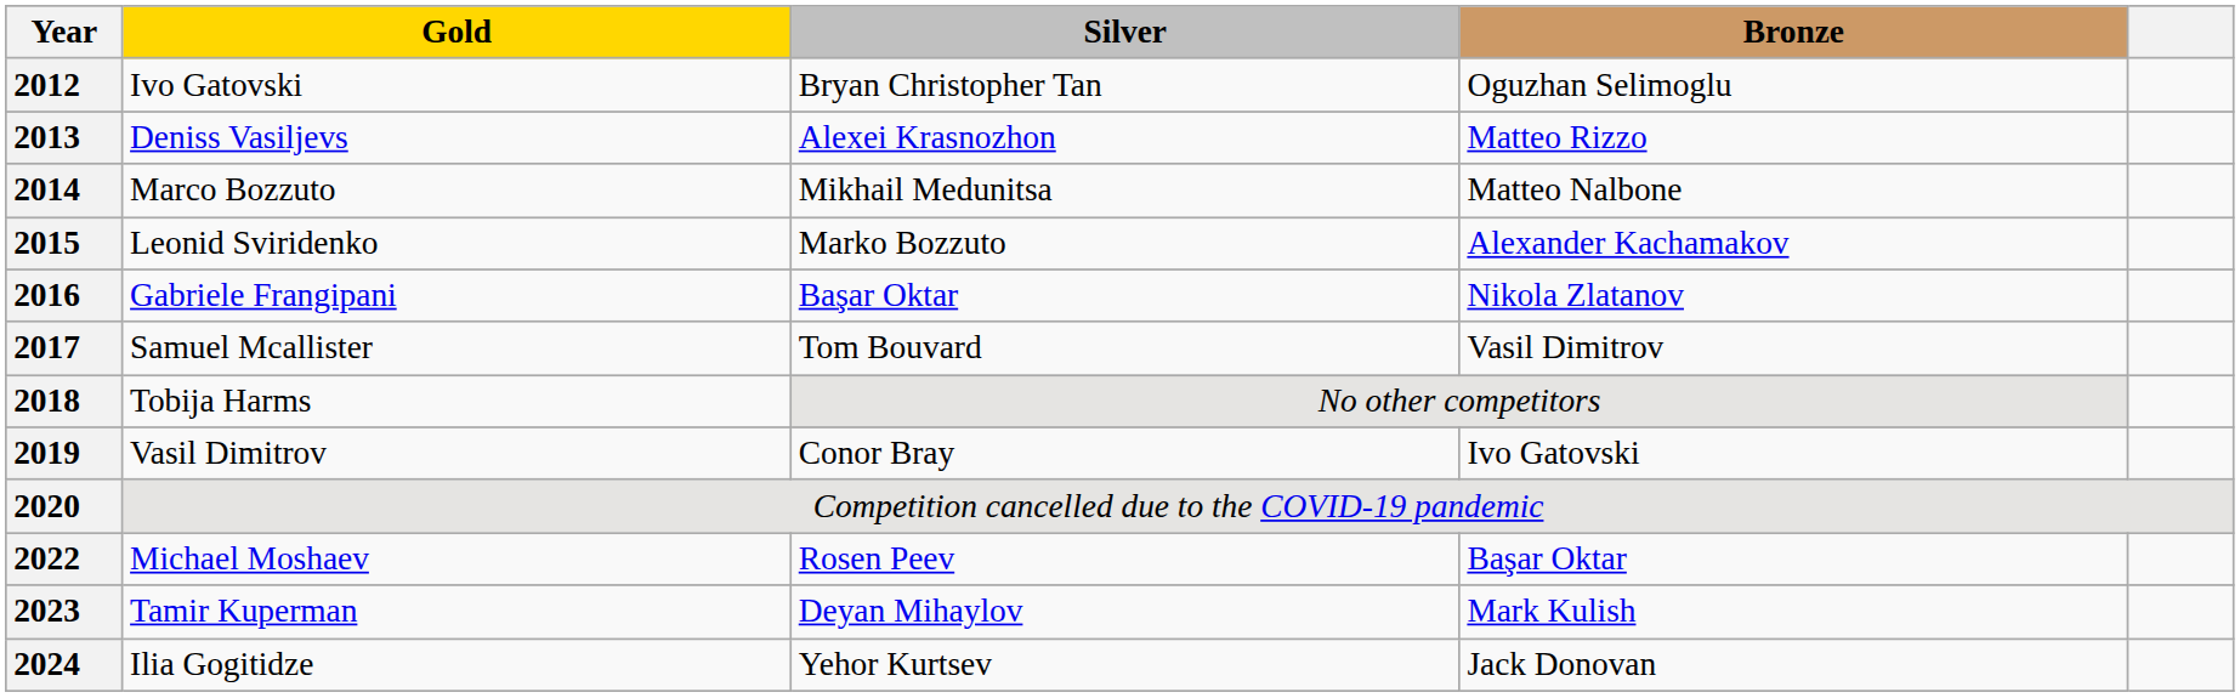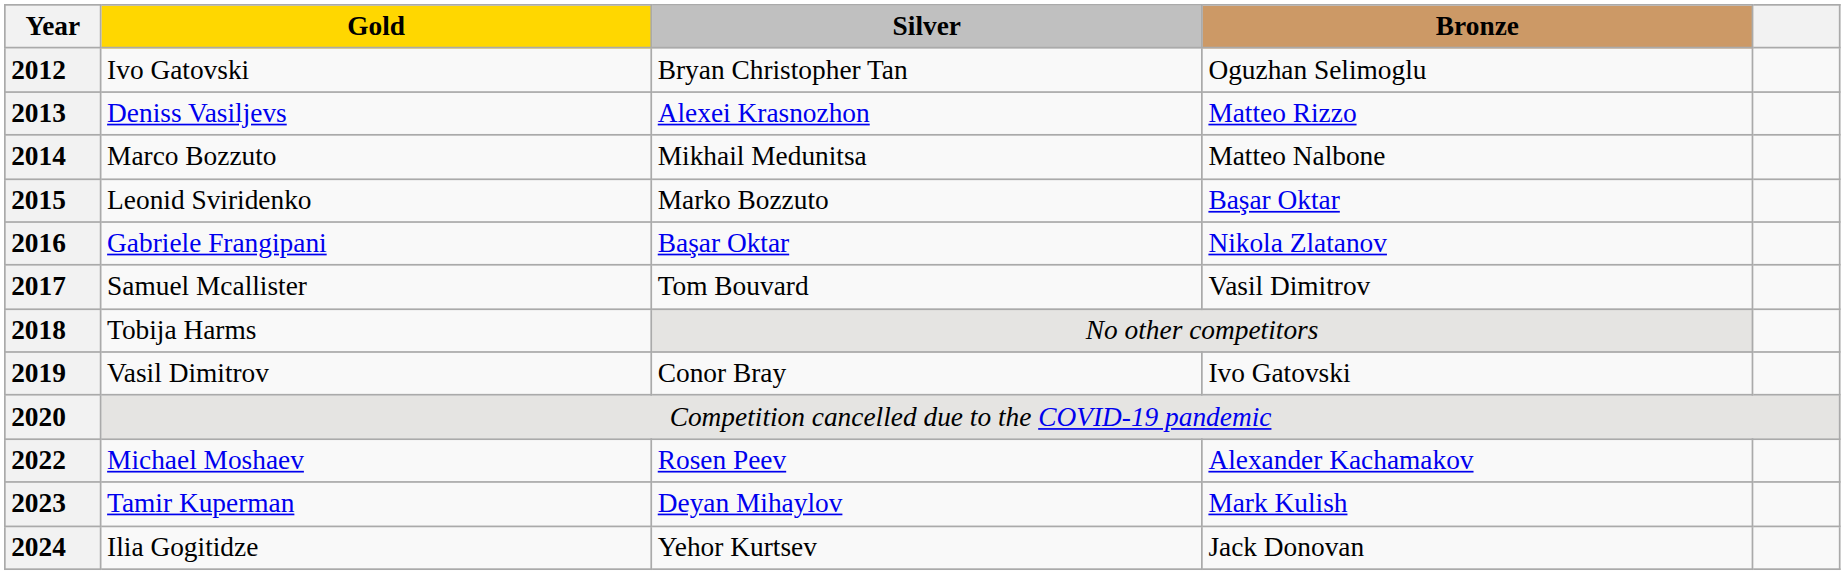2015 | Bronze: Alexander Kachamakov -> Başar Oktar
2022 | Bronze: Başar Oktar -> Alexander Kachamakov
